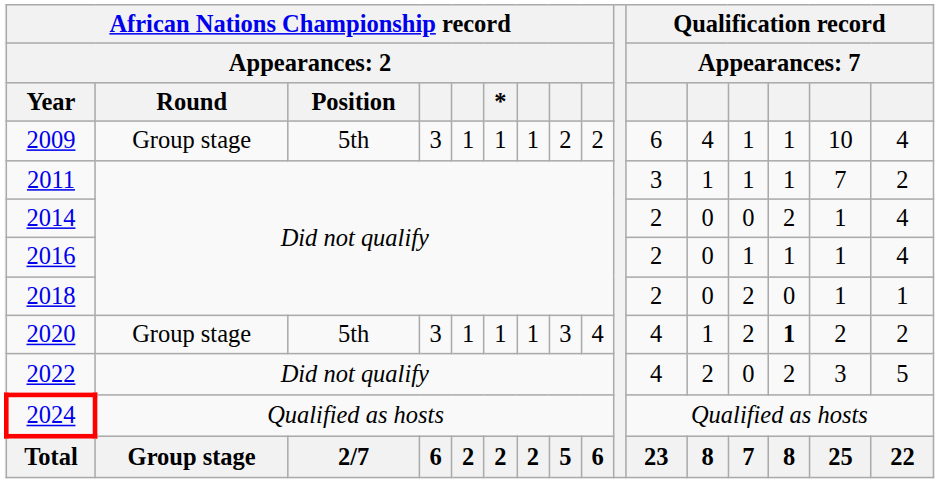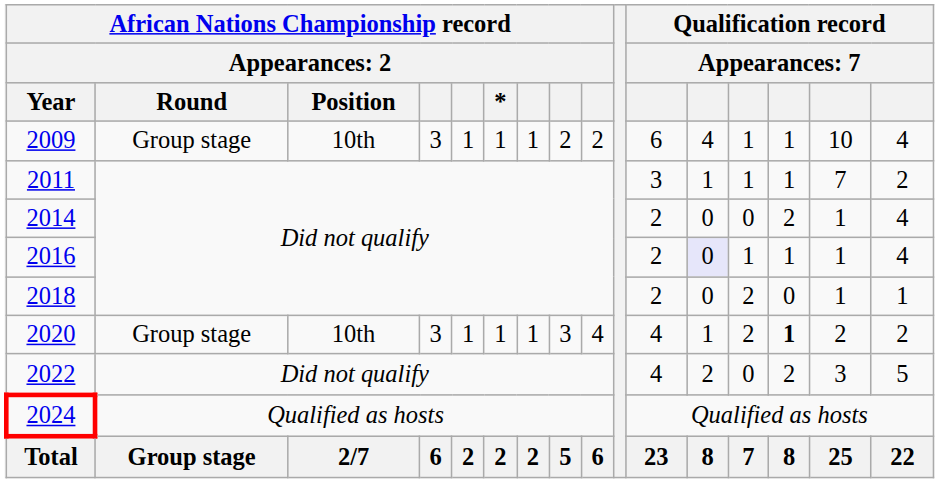2009 | column 3: 5th -> 10th
2016 | column 12: no background -> lavender background
2020 | column 3: 5th -> 10th
